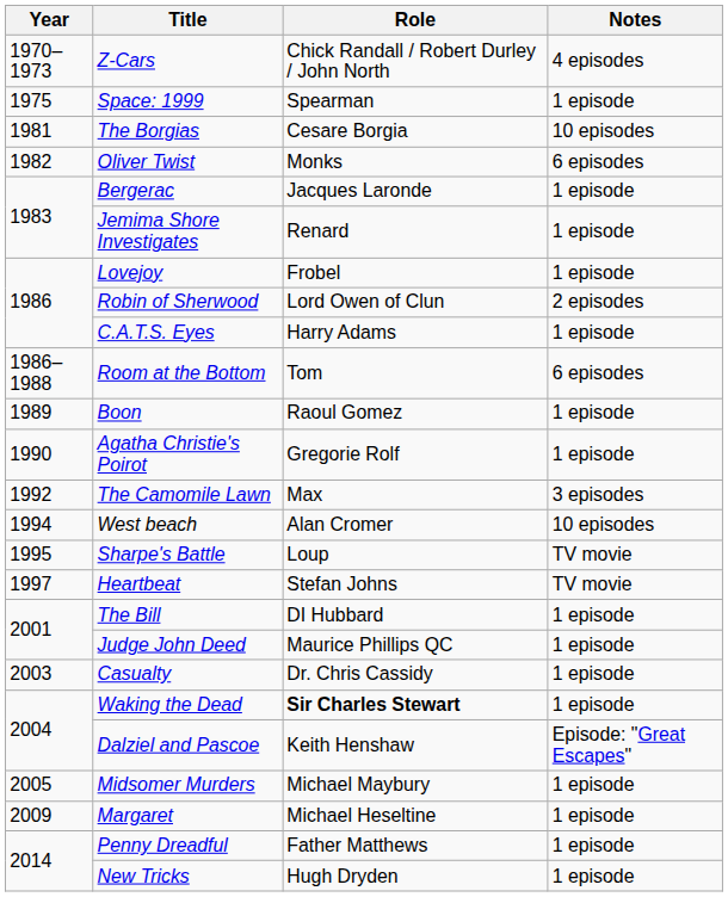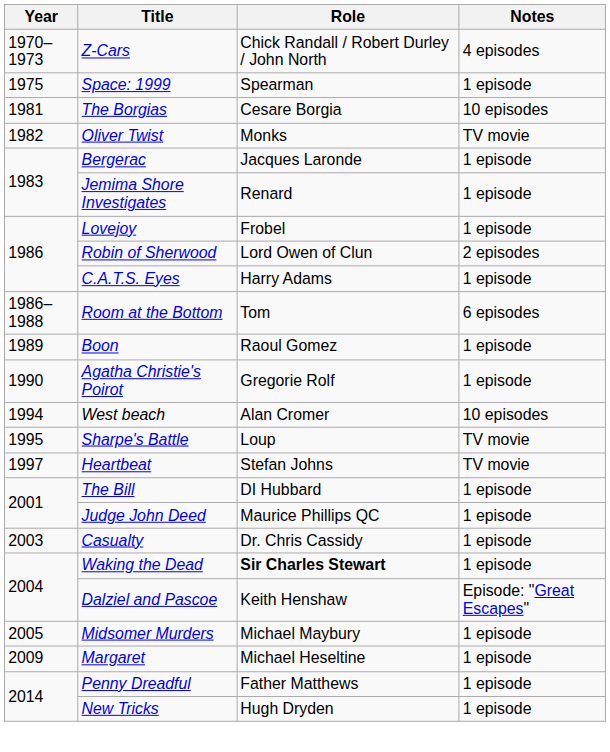Oliver Twist | Notes: 6 episodes -> TV movie
- row: 1992 | The Camomile Lawn | Max | 3 episodes
